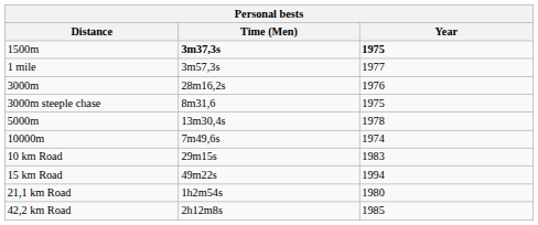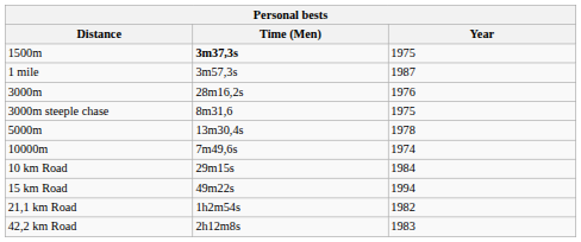1500m | Year: bold -> normal
1 mile | Year: 1977 -> 1987
10 km Road | Year: 1983 -> 1984
21,1 km Road | Year: 1980 -> 1982
42,2 km Road | Year: 1985 -> 1983
